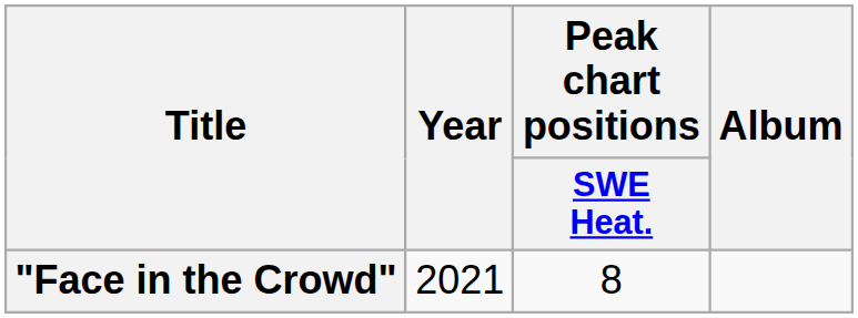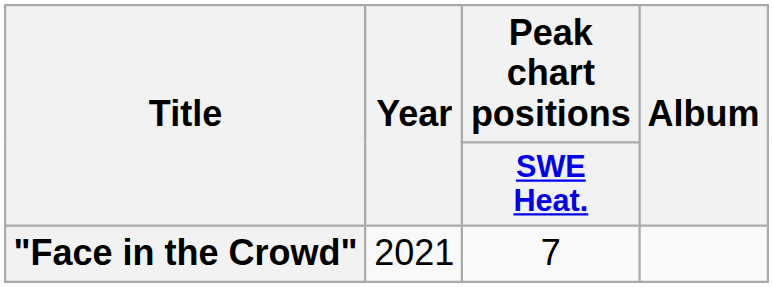"Face in the Crowd" | Peak chart positions / SWE Heat.: 8 -> 7
